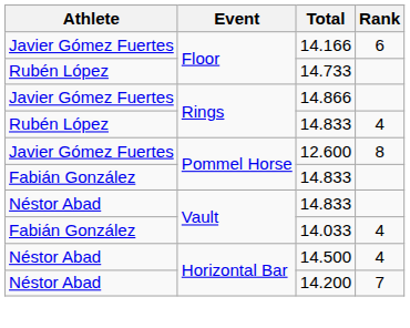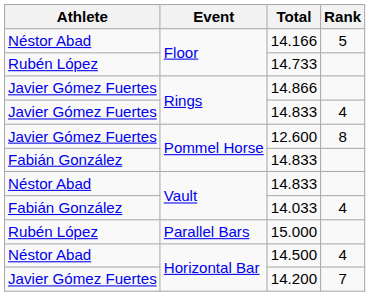14.166 | Athlete: Javier Gómez Fuertes -> Néstor Abad
14.166 | Rank: 6 -> 5
Rings / 14.833 | Athlete: Rubén López -> Javier Gómez Fuertes
+ row: Rubén López | Parallel Bars | 15.000
14.200 | Athlete: Néstor Abad -> Javier Gómez Fuertes
